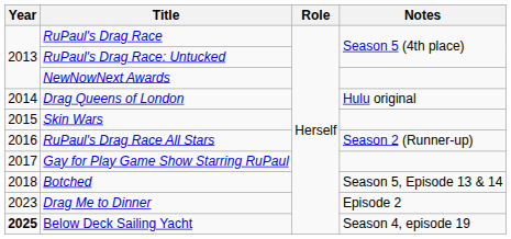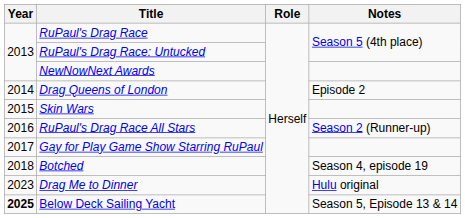Drag Queens of London | Notes: Hulu original -> Episode 2
Botched | Notes: Season 5, Episode 13 & 14 -> Season 4, episode 19
Drag Me to Dinner | Notes: Episode 2 -> Hulu original
Below Deck Sailing Yacht | Notes: Season 4, episode 19 -> Season 5, Episode 13 & 14
